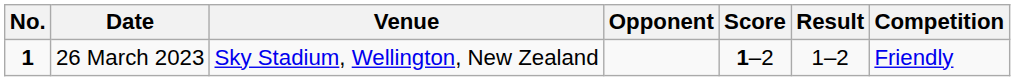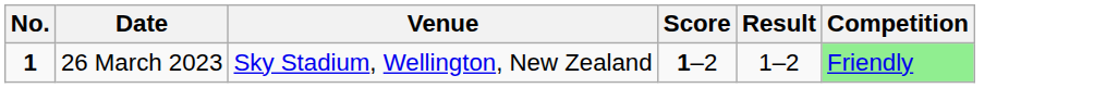- column: Opponent
26 March 2023 | Competition: no background -> lightgreen background
